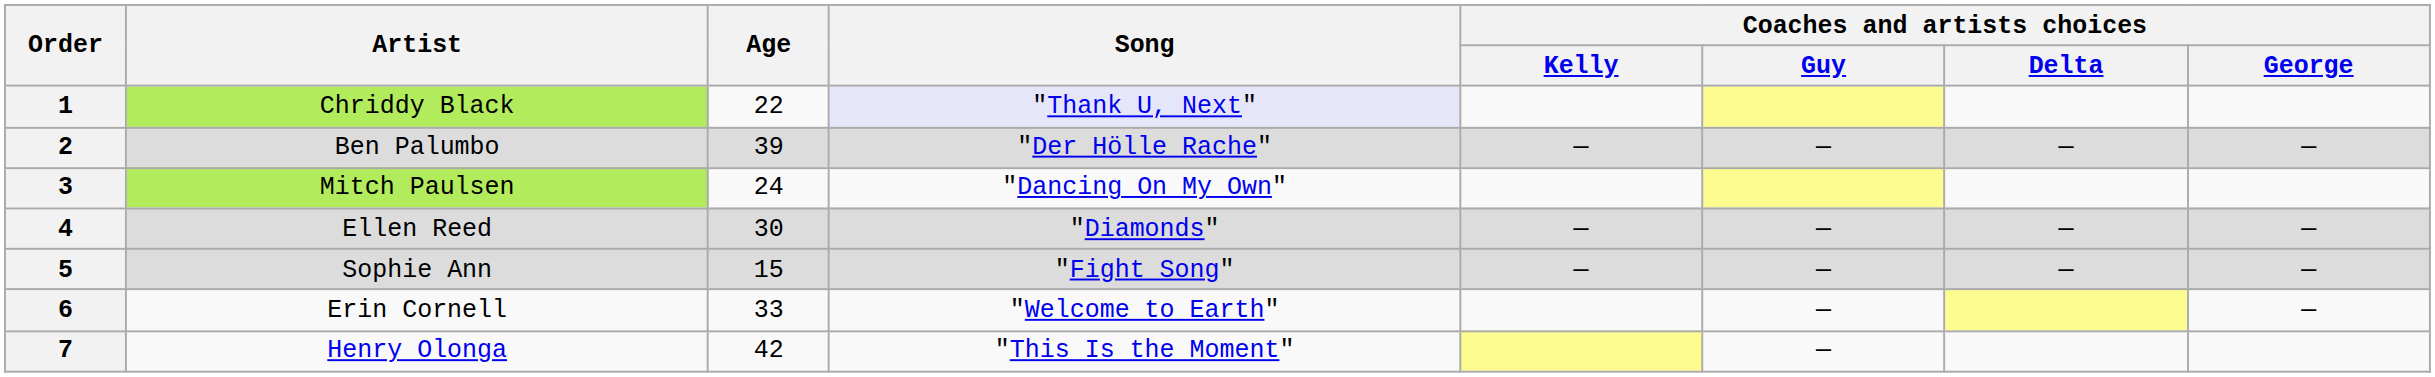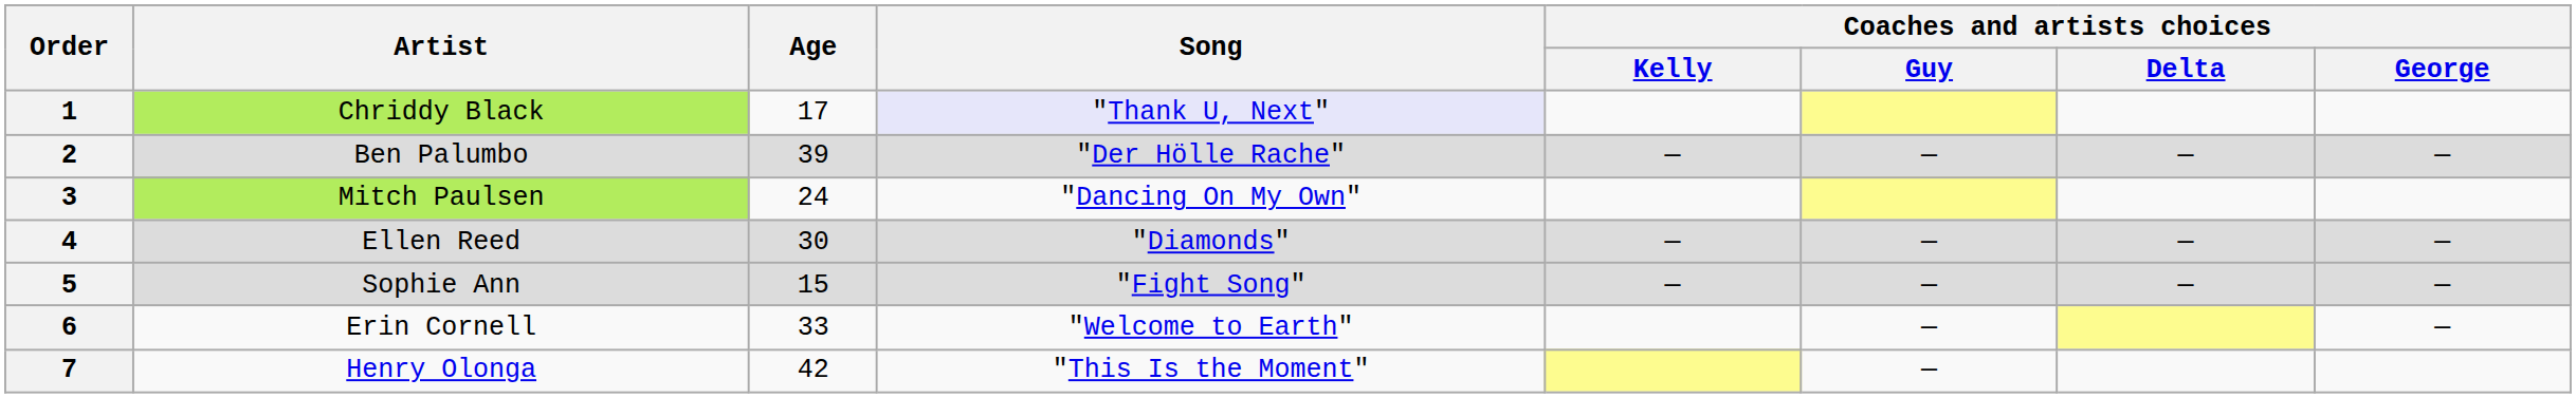1 | Age: 22 -> 17
